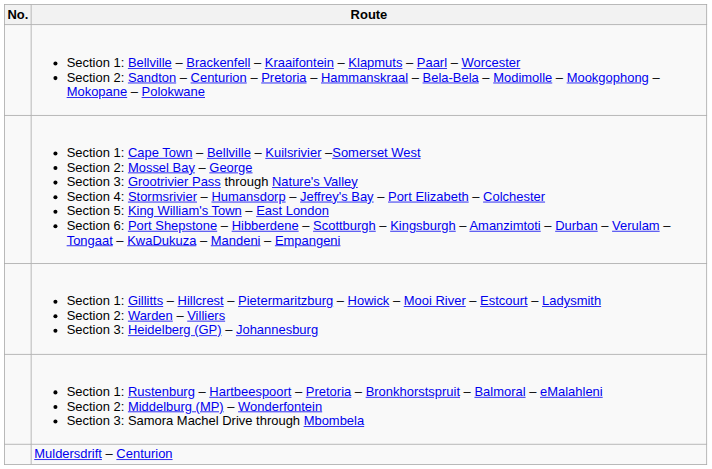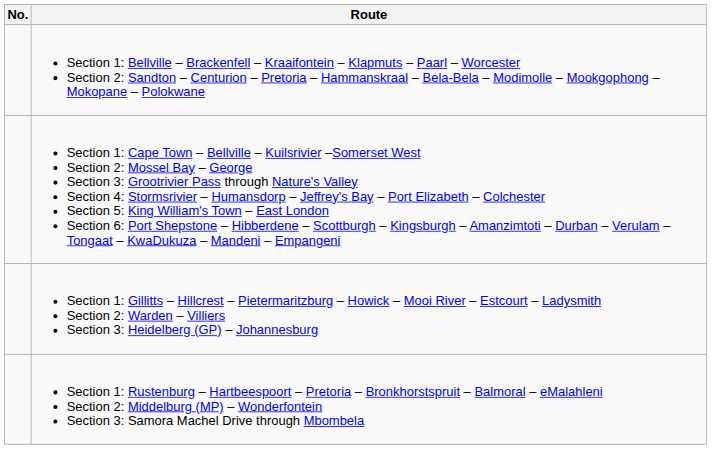- row: Muldersdrift – Centurion
